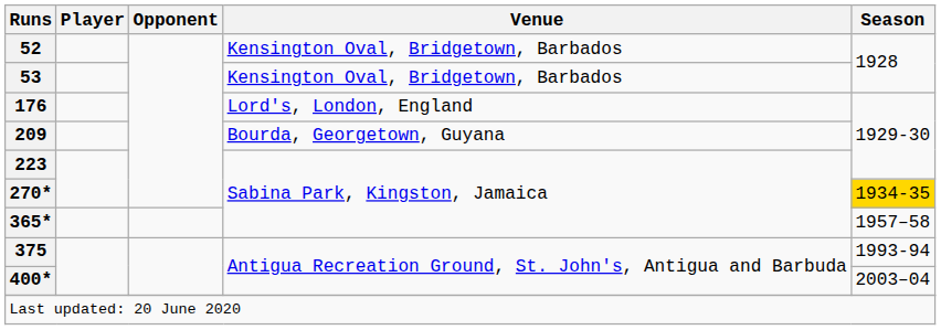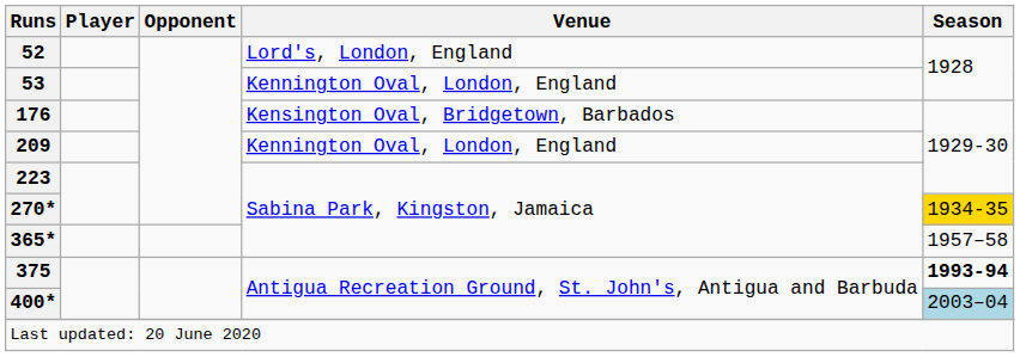52 | Venue: Kensington Oval, Bridgetown, Barbados -> Lord's, London, England
53 | Venue: Kensington Oval, Bridgetown, Barbados -> Kennington Oval, London, England
176 | Venue: Lord's, London, England -> Kensington Oval, Bridgetown, Barbados
209 | Venue: Bourda, Georgetown, Guyana -> Kennington Oval, London, England
375 | Season: normal -> bold
400* | Season: no background -> lightblue background
